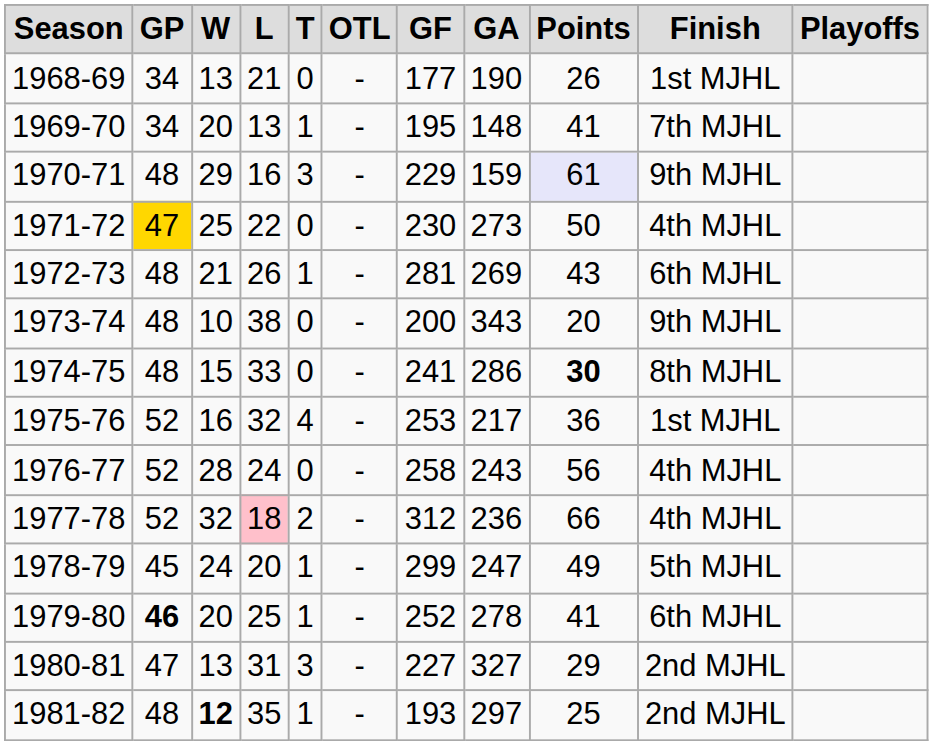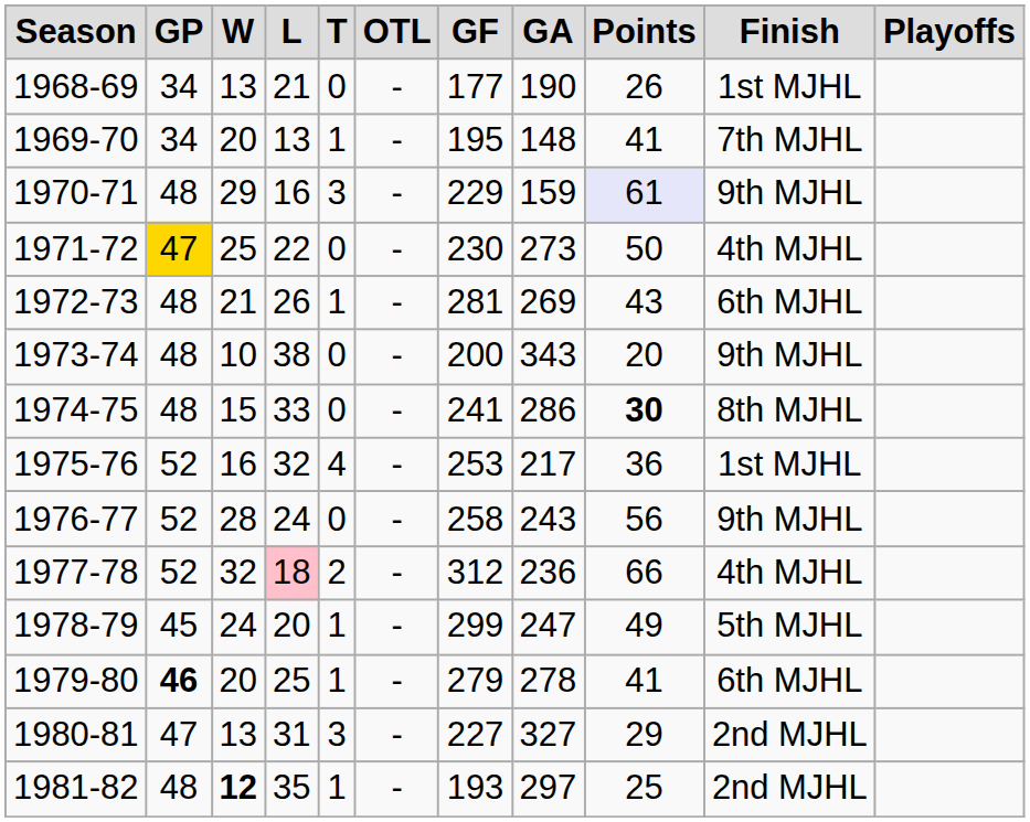1976-77 | Finish: 4th MJHL -> 9th MJHL
1979-80 | GF: 252 -> 279
